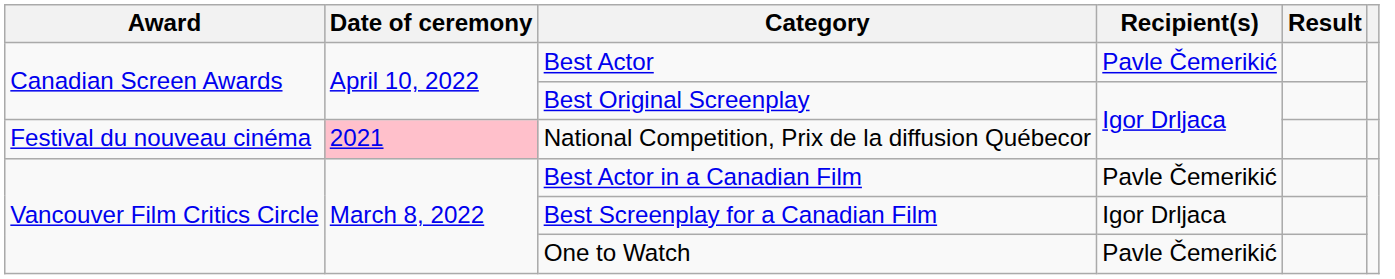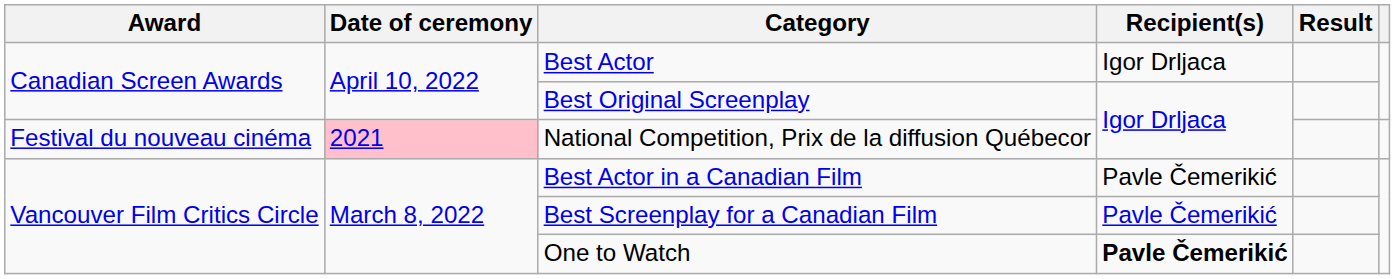Best Actor | Recipient(s): Pavle Čemerikić -> Igor Drljaca
Best Screenplay for a Canadian Film | Recipient(s): Igor Drljaca -> Pavle Čemerikić
One to Watch | Recipient(s): normal -> bold
